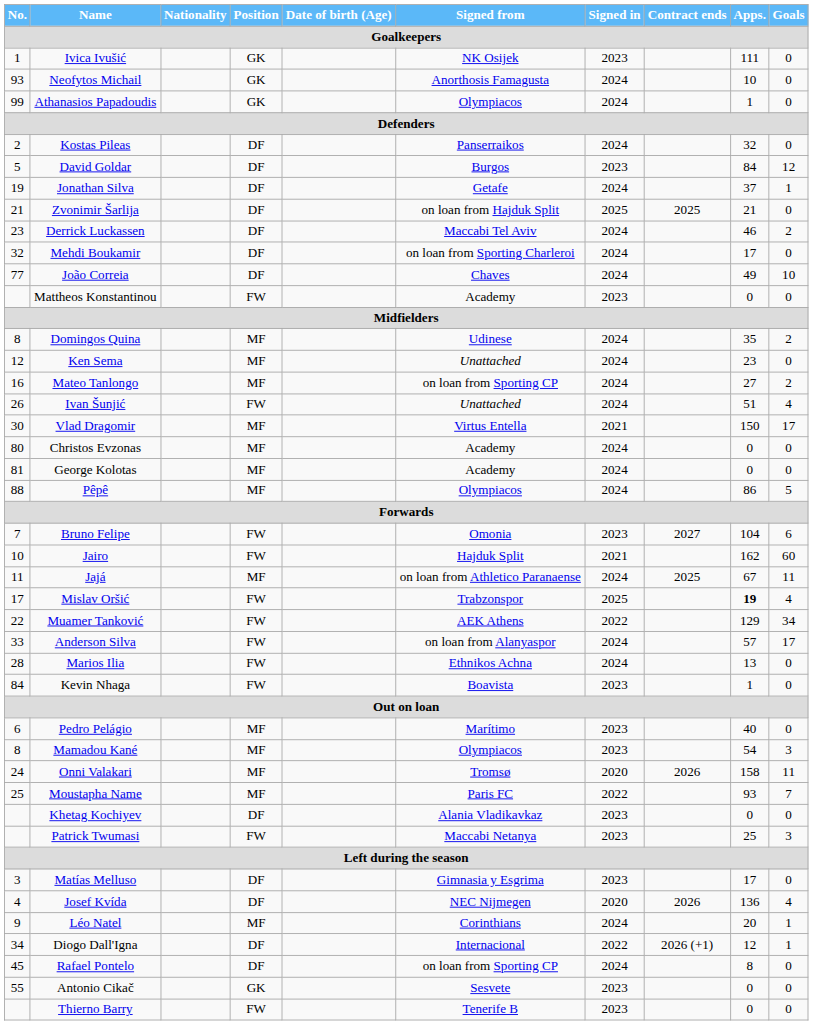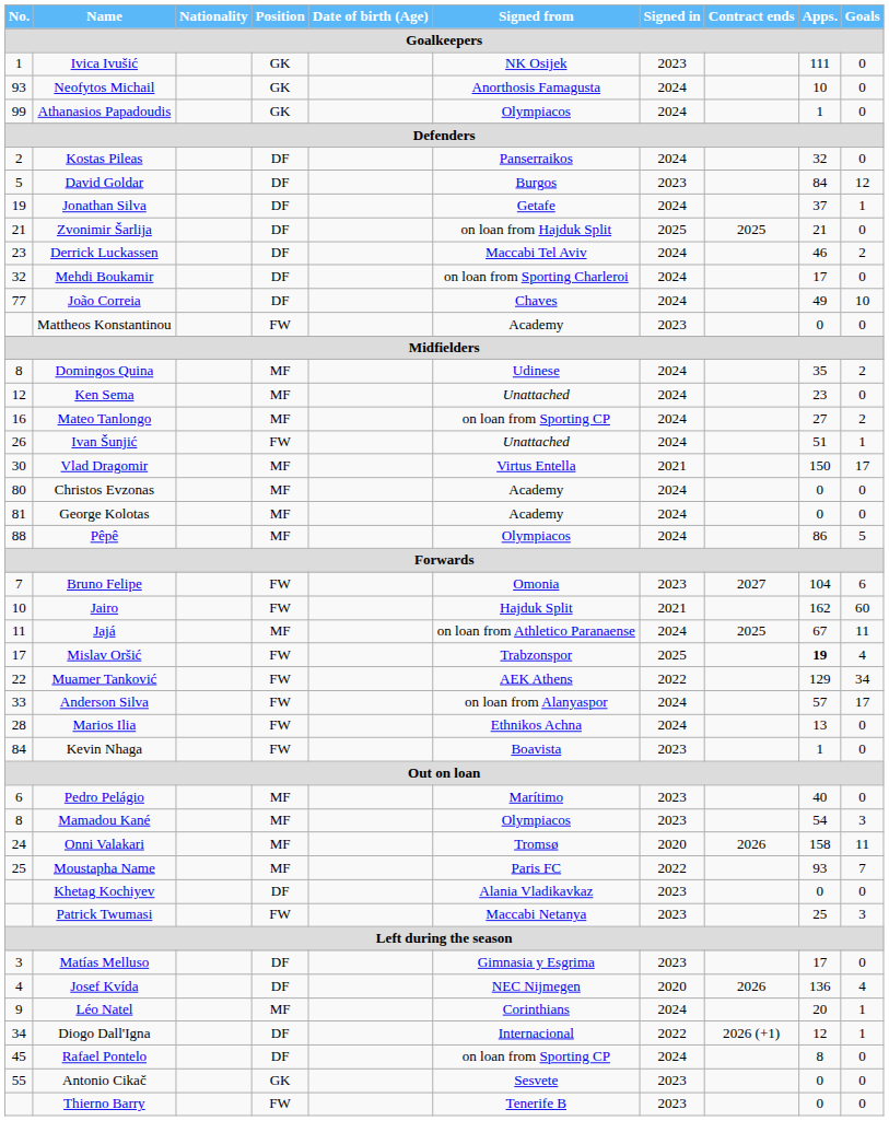Ivan Šunjić | Goals: 4 -> 1
